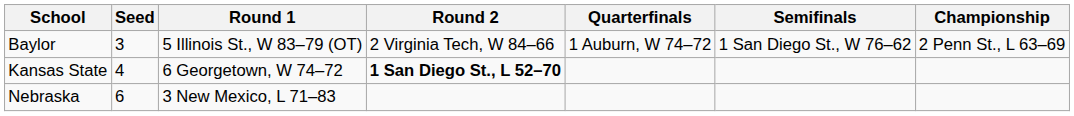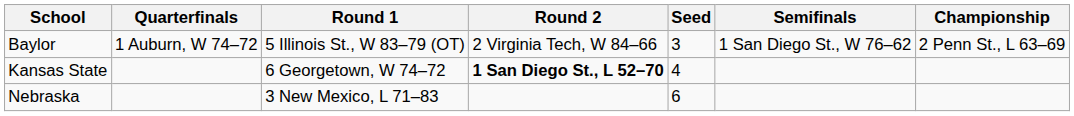columns swapped: Seed <-> Quarterfinals
